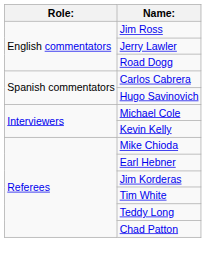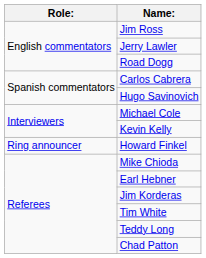+ row: Ring announcer | Howard Finkel
